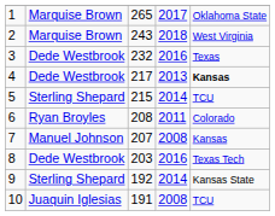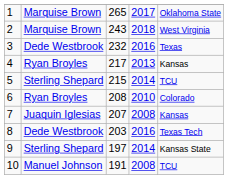4 | column 2: Dede Westbrook -> Ryan Broyles
4 | column 5: bold -> normal
6 | column 4: 2011 -> 2010
7 | column 2: Manuel Johnson -> Juaquin Iglesias
9 | column 3: 192 -> 197
10 | column 2: Juaquin Iglesias -> Manuel Johnson
